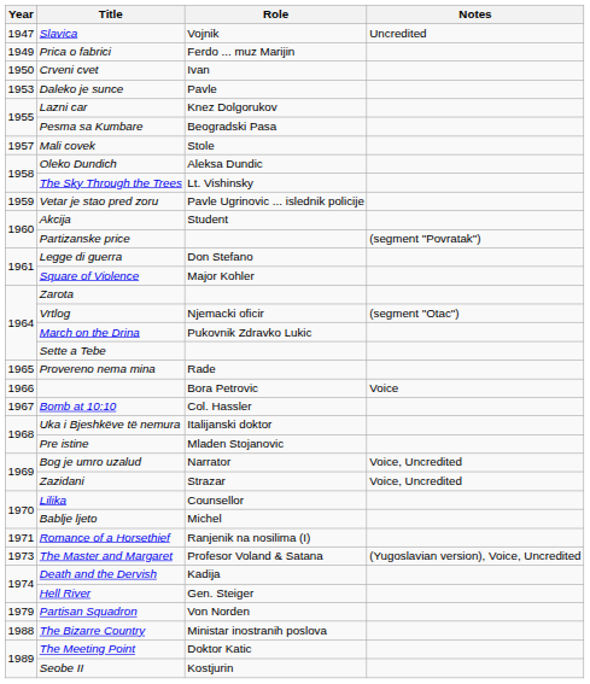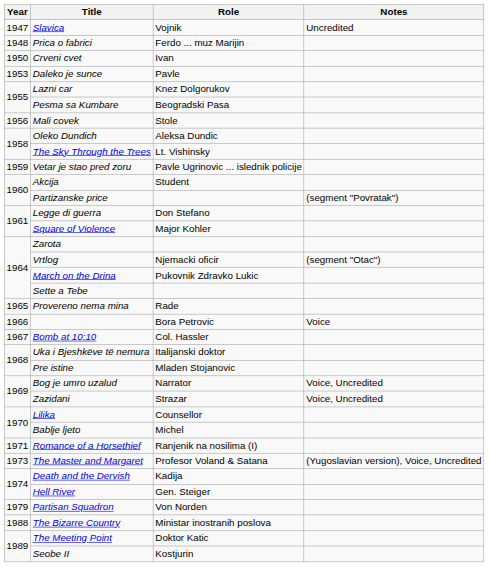Prica o fabrici | Year: 1949 -> 1948
Mali covek | Year: 1957 -> 1956
